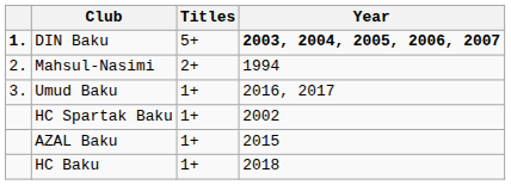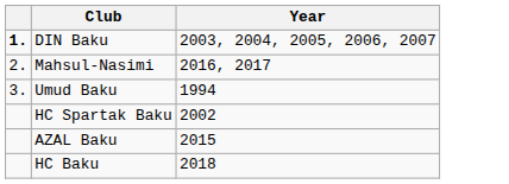- column: Titles | 5+ | 2+ | 1+ | 1+ | 1+ | 1+
DIN Baku | Year: bold -> normal
Mahsul-Nasimi | Year: 1994 -> 2016, 2017
Umud Baku | Year: 2016, 2017 -> 1994
